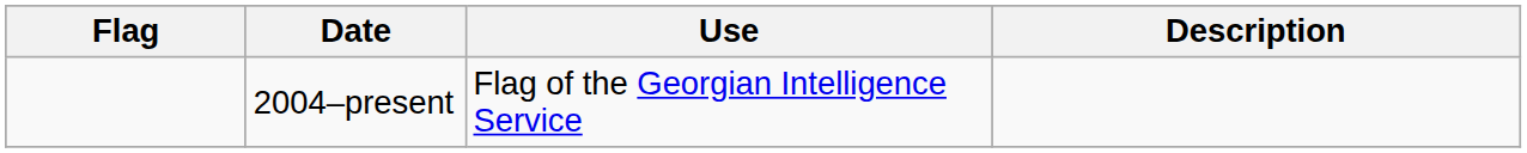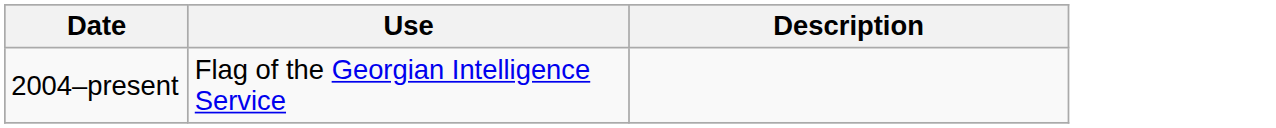- column: Flag
